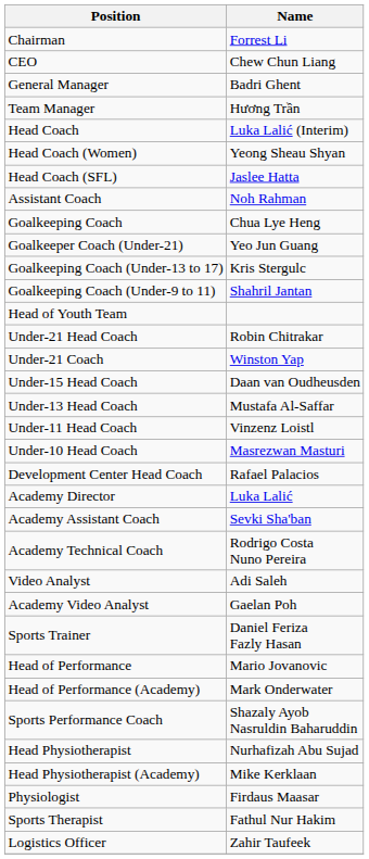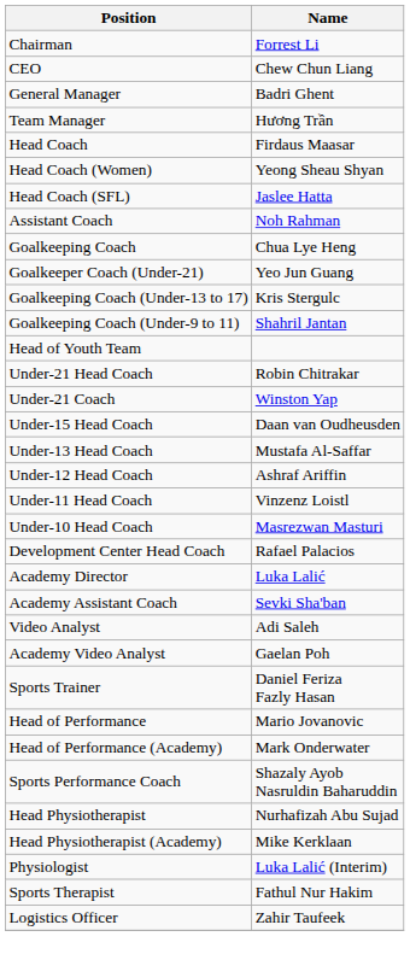Head Coach | Name: Luka Lalić (Interim) -> Firdaus Maasar
+ row: Under-12 Head Coach | Ashraf Ariffin
- row: Academy Technical Coach | Rodrigo Costa Nuno Pereira
Physiologist | Name: Firdaus Maasar -> Luka Lalić (Interim)
